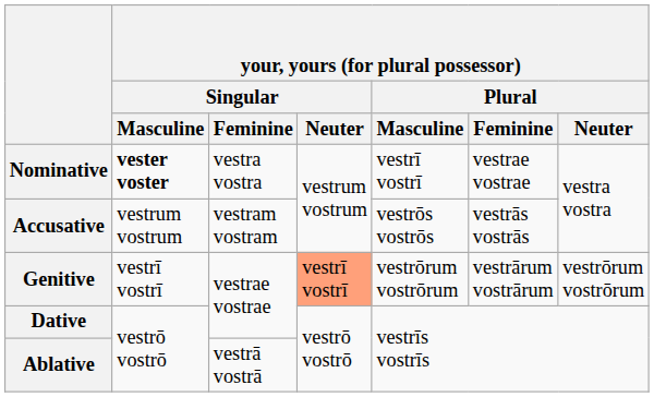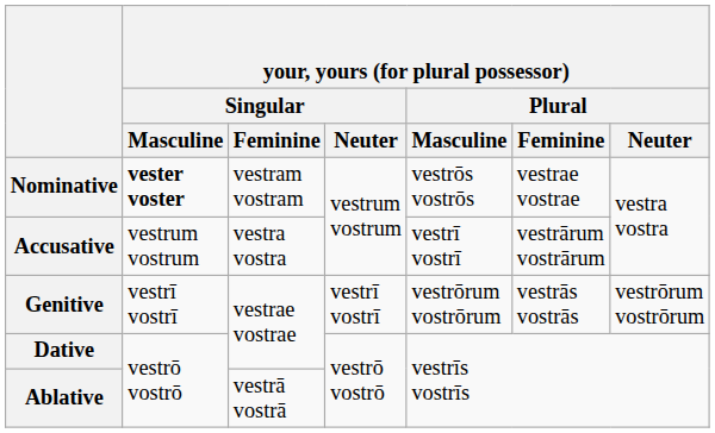Nominative | your, yours (for plural possessor) / Singular / Feminine: vestra vostra -> vestram vostram
Nominative | your, yours (for plural possessor) / Plural / Masculine: vestrī vostrī -> vestrōs vostrōs
Accusative | your, yours (for plural possessor) / Singular / Feminine: vestram vostram -> vestra vostra
Accusative | your, yours (for plural possessor) / Plural / Masculine: vestrōs vostrōs -> vestrī vostrī
Accusative | your, yours (for plural possessor) / Plural / Feminine: vestrās vostrās -> vestrārum vostrārum
Genitive | your, yours (for plural possessor) / Singular / Neuter: lightsalmon background -> no background
Genitive | your, yours (for plural possessor) / Plural / Feminine: vestrārum vostrārum -> vestrās vostrās
